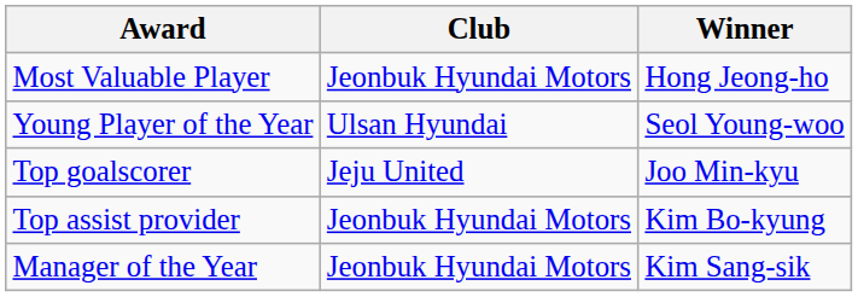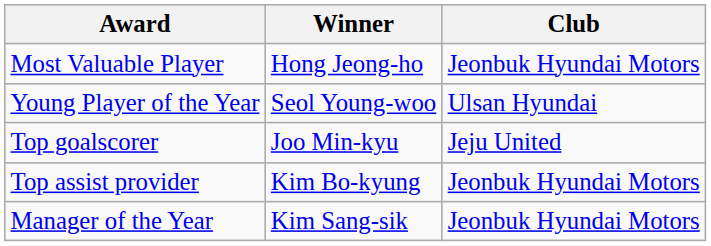columns swapped: Winner <-> Club
